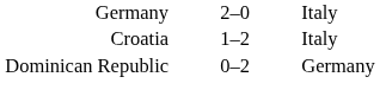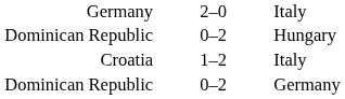+ row: Dominican Republic | 0–2 | Hungary
